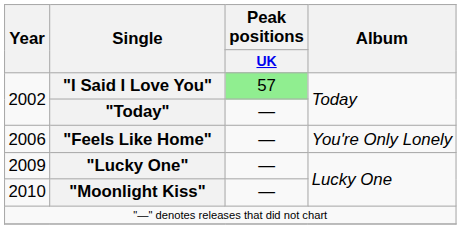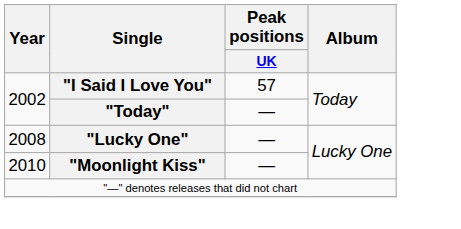"I Said I Love You" | Peak positions / UK: lightgreen background -> no background
- row: 2006 | "Feels Like Home" | — | You're Only Lonely
"Lucky One" | Year: 2009 -> 2008
